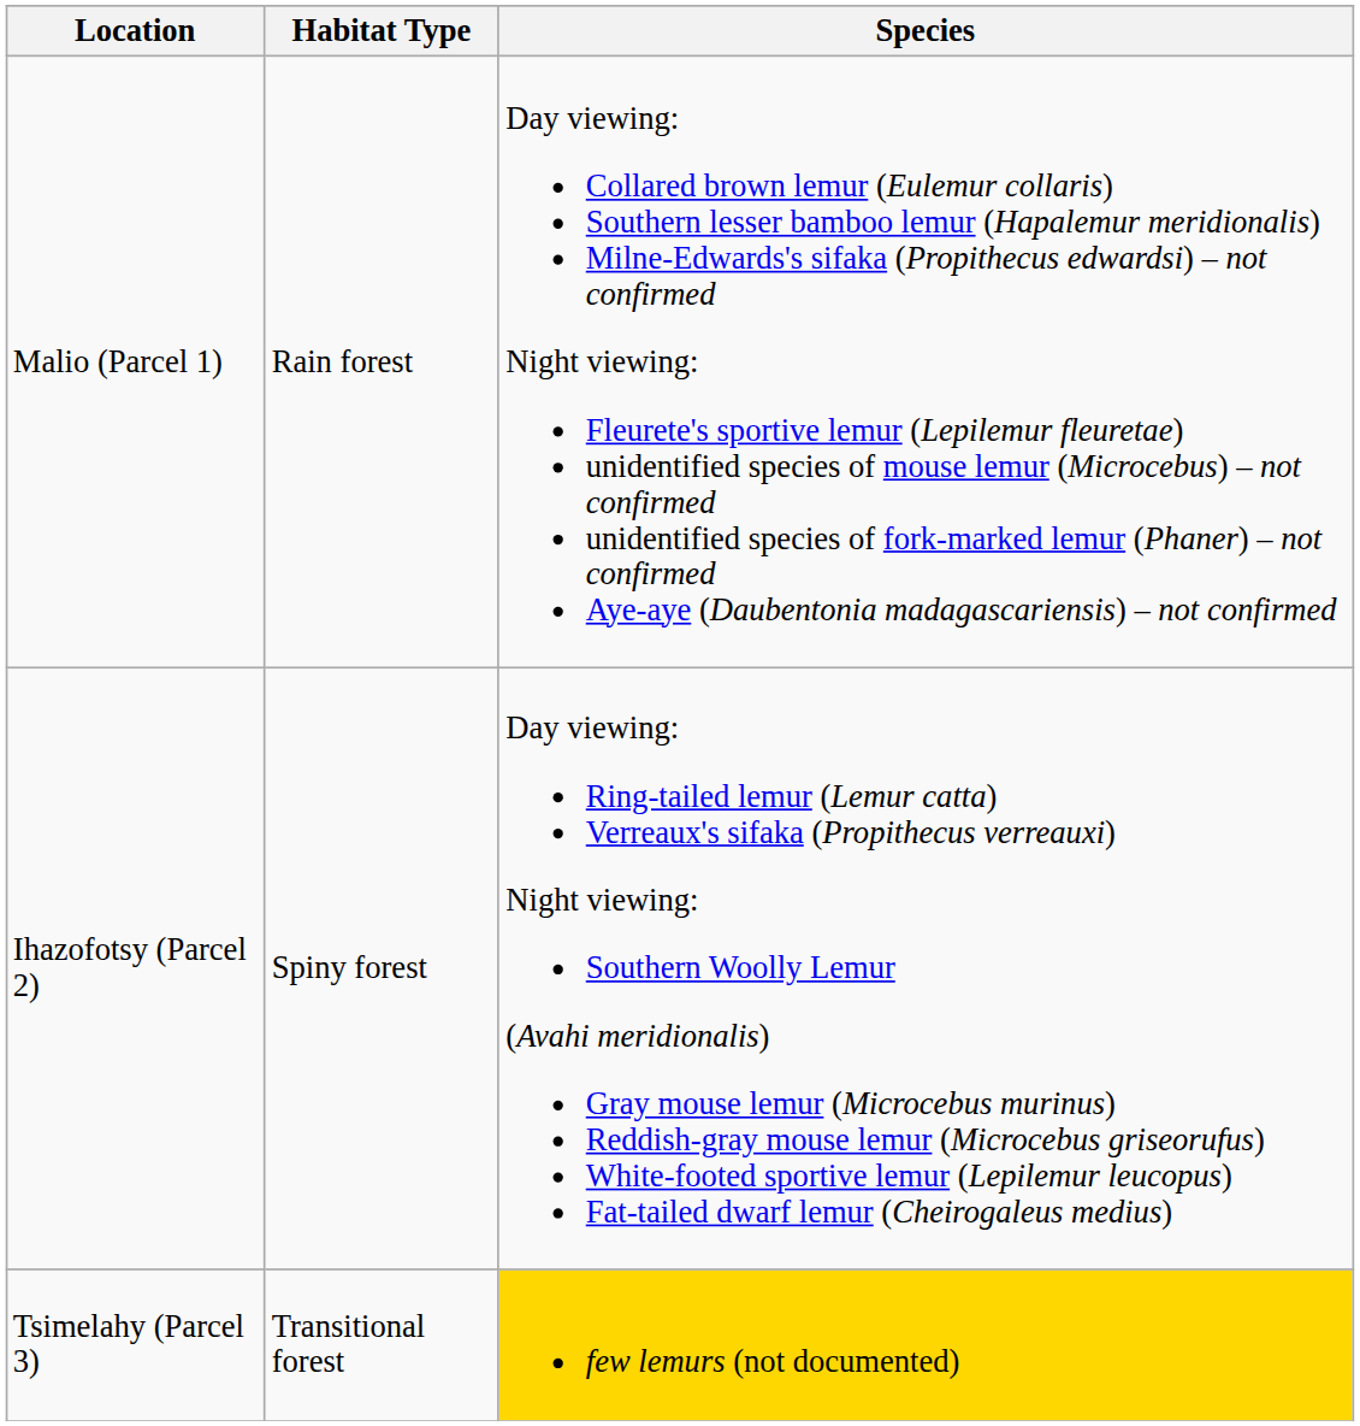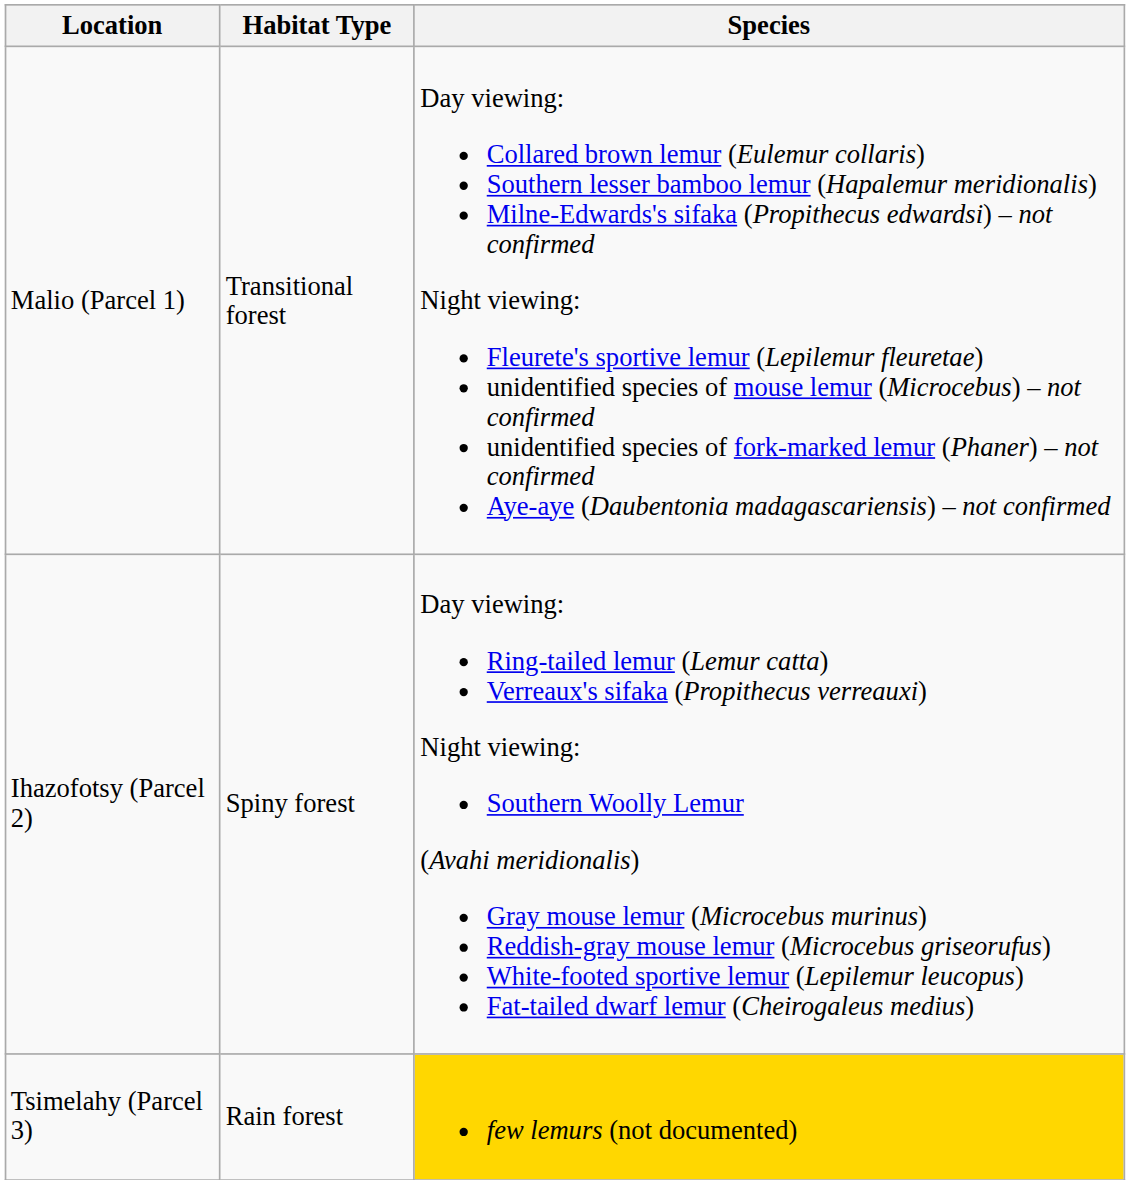Malio (Parcel 1) | Habitat Type: Rain forest -> Transitional forest
Tsimelahy (Parcel 3) | Habitat Type: Transitional forest -> Rain forest
